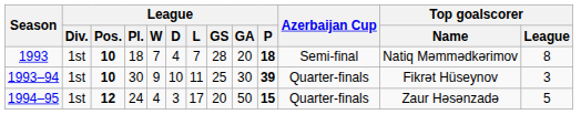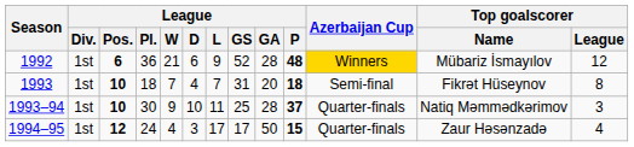+ row: 1992 | 1st | 6 | 36 | 21 | 6 | 9 | 52 | 28 | 48 | Winners | Mübariz İsmayılov | 12
1993 | League / GS: 28 -> 31
1993 | Top goalscorer / Name: Natiq Məmmədkərimov -> Fikrət Hüseynov
1993–94 | League / GA: 30 -> 28
1993–94 | League / P: 39 -> 37
1993–94 | Top goalscorer / Name: Fikrət Hüseynov -> Natiq Məmmədkərimov
1994–95 | League / GS: 20 -> 17
1994–95 | Top goalscorer / League: 5 -> 4
